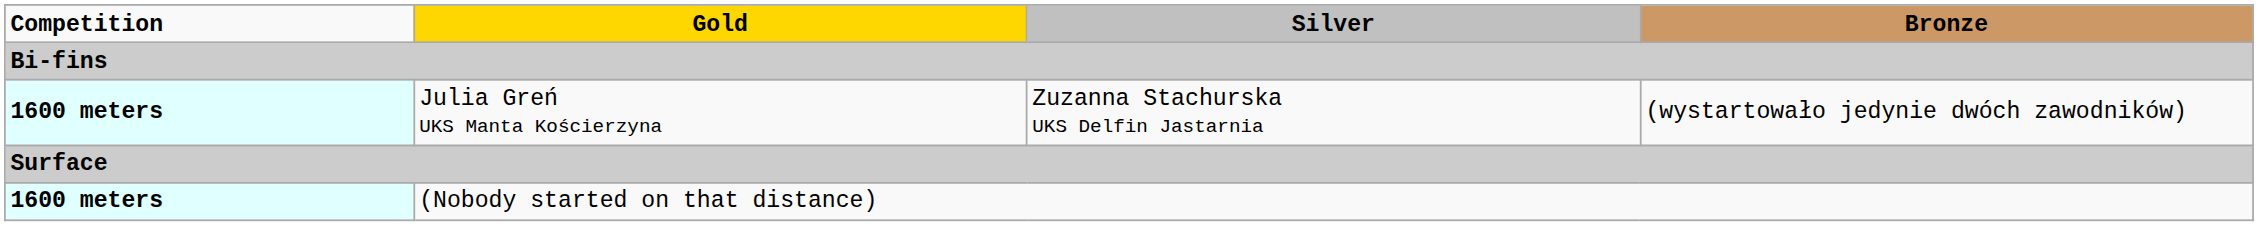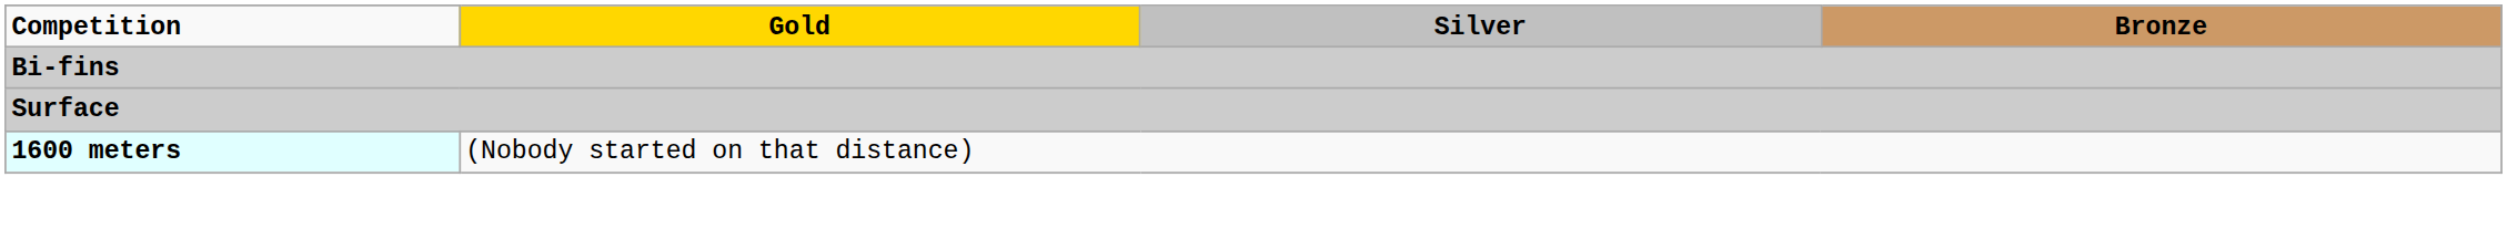- row: 1600 meters | Julia Greń UKS Manta Kościerzyna | Zuzanna Stachurska UKS Delfin Jastarnia | (wystartowało jedynie dwóch zawodników)
